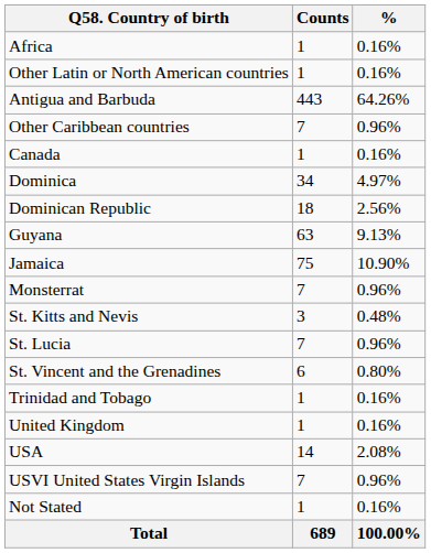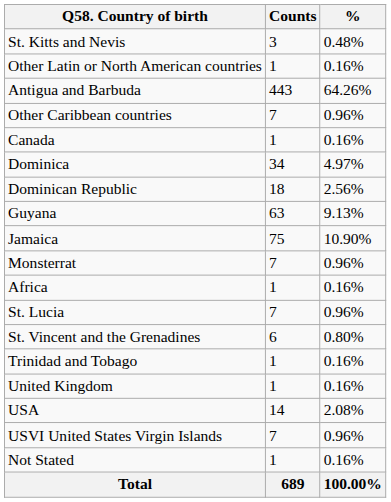rows swapped: Africa <-> St. Kitts and Nevis
